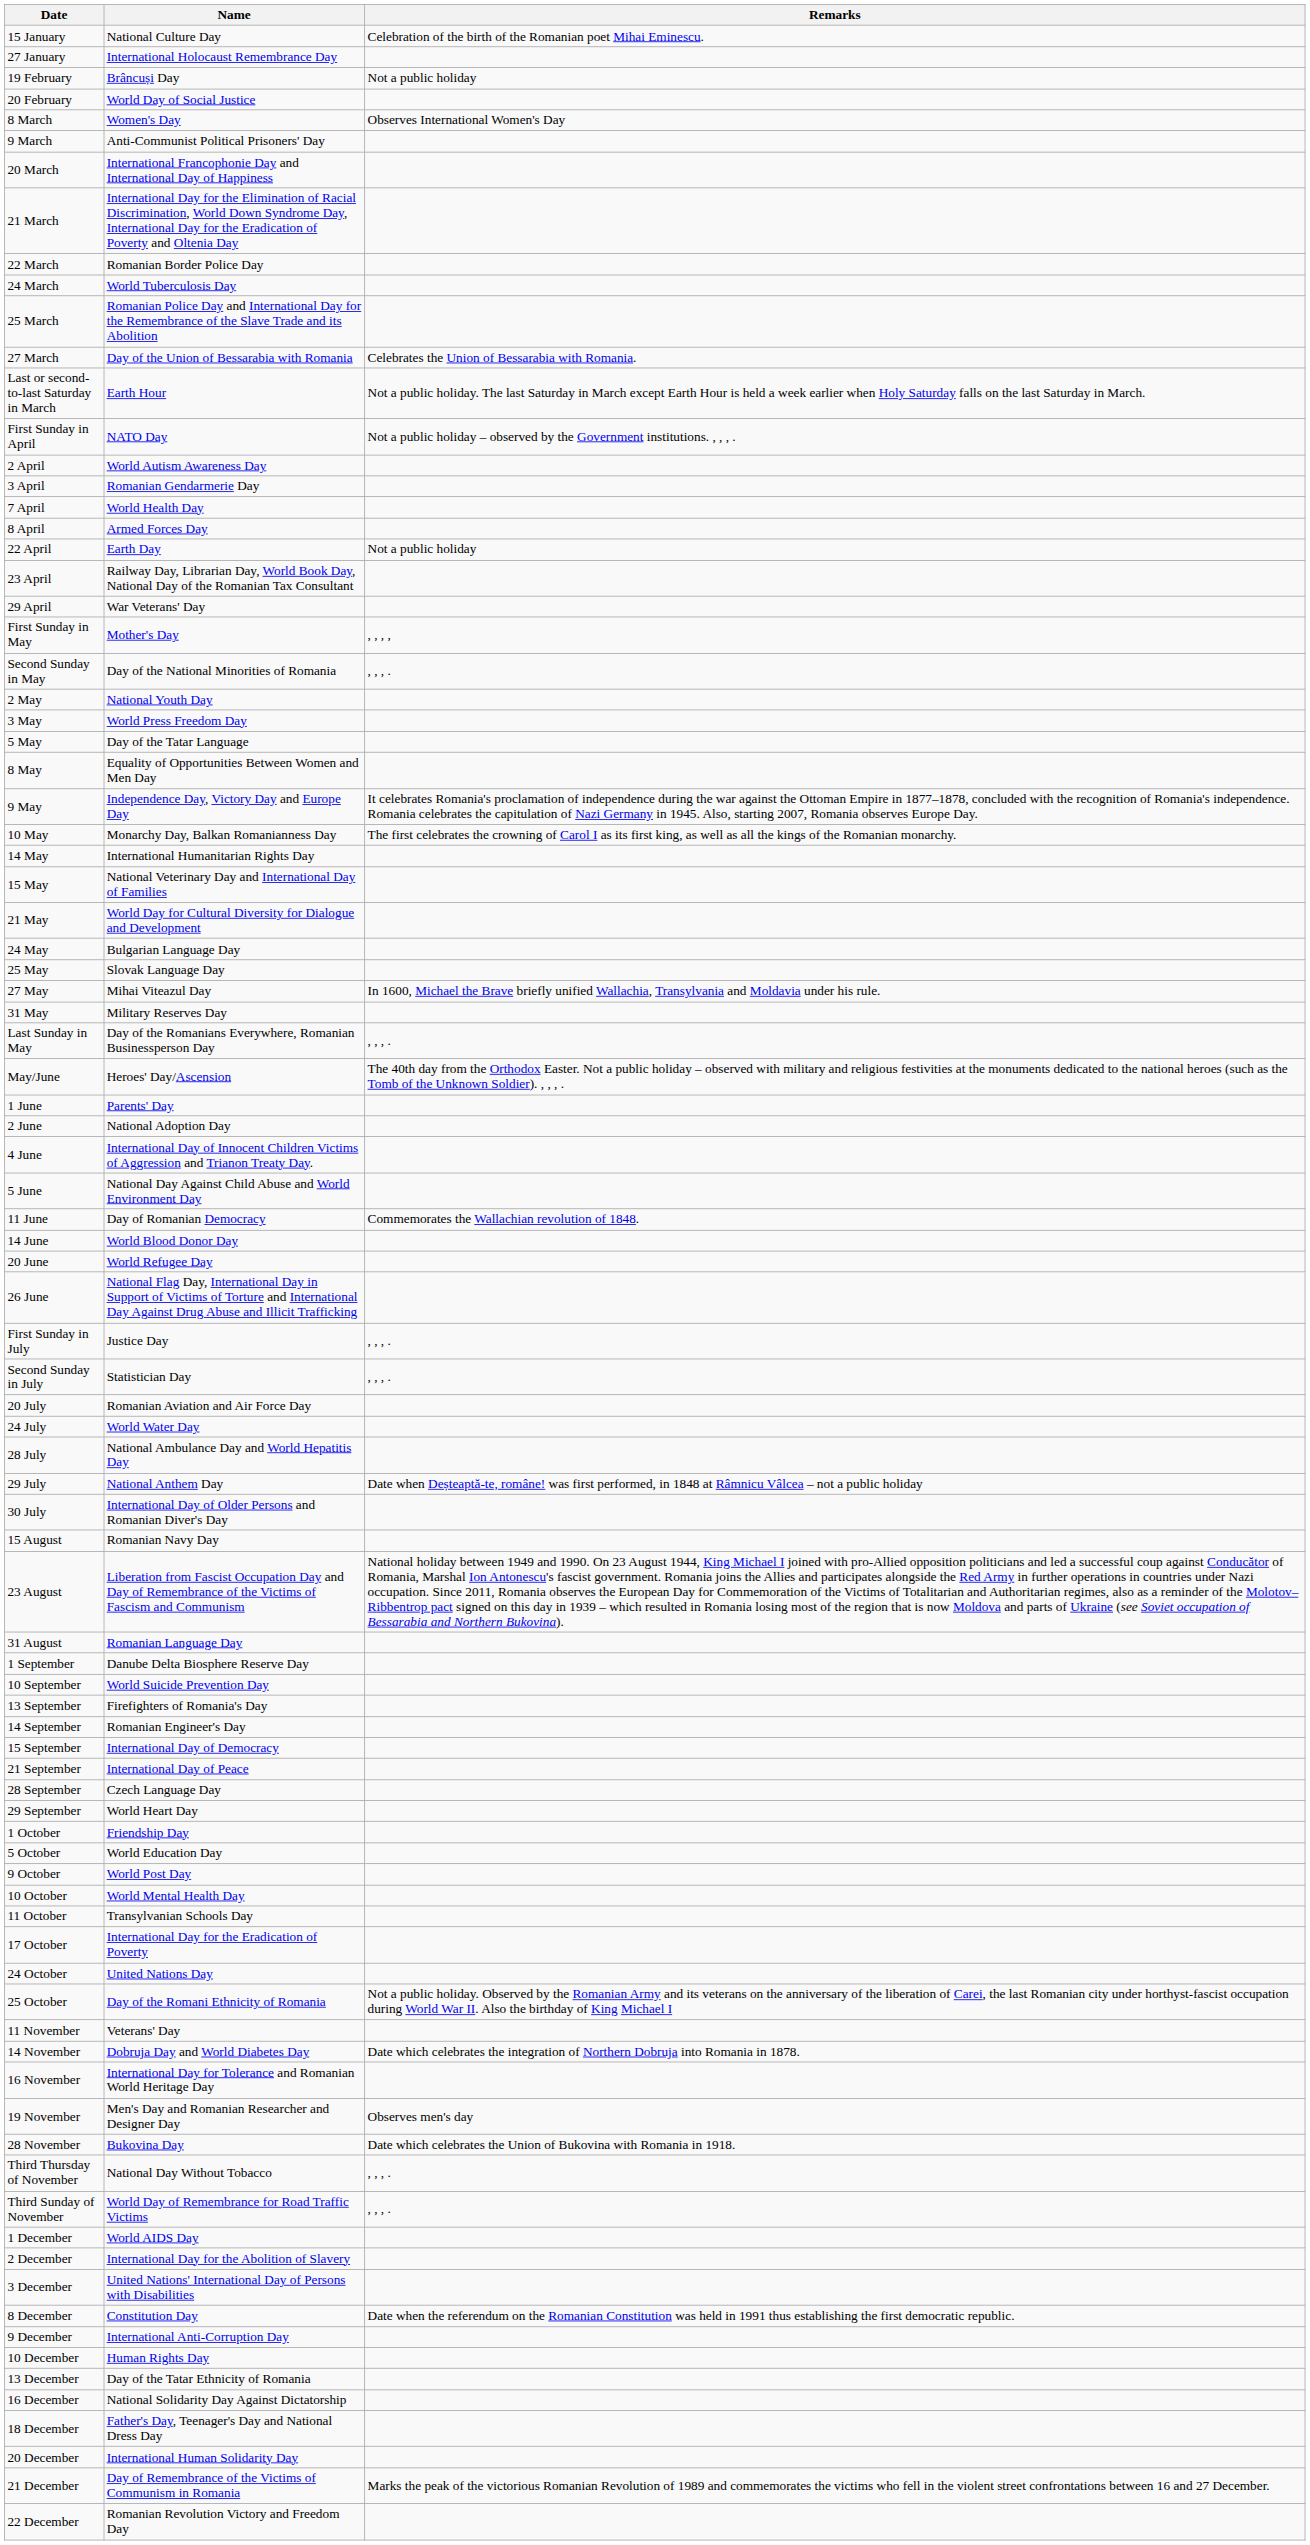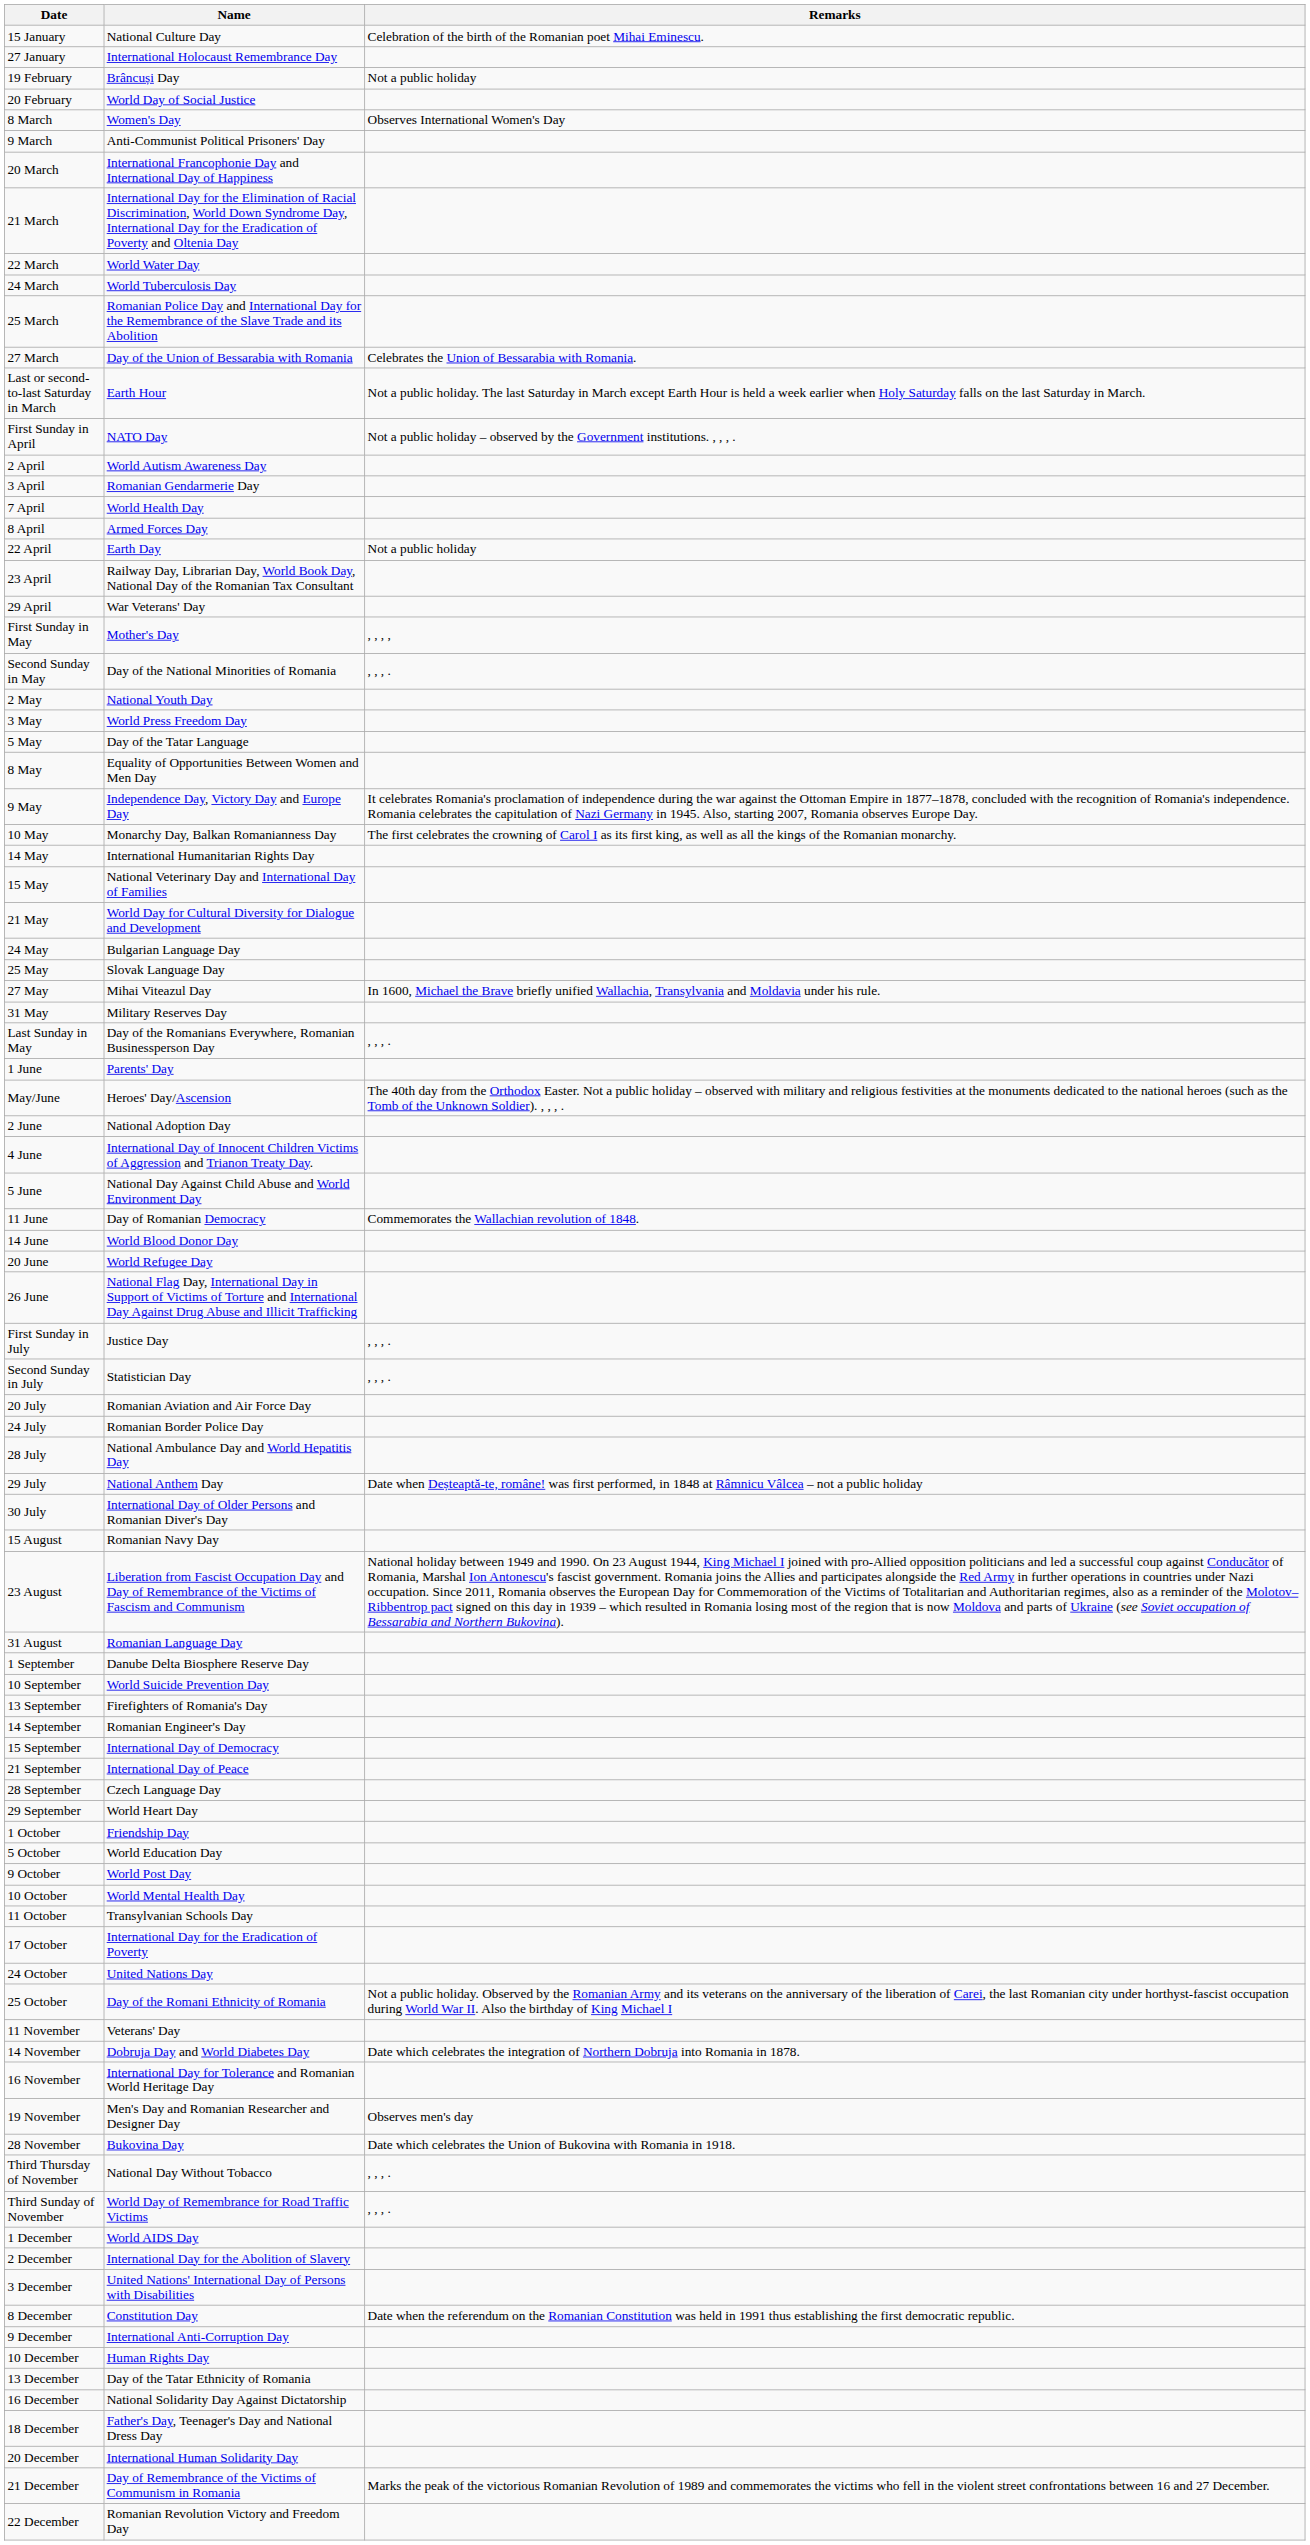22 March | Name: Romanian Border Police Day -> World Water Day
rows swapped: May/June <-> 1 June
24 July | Name: World Water Day -> Romanian Border Police Day
